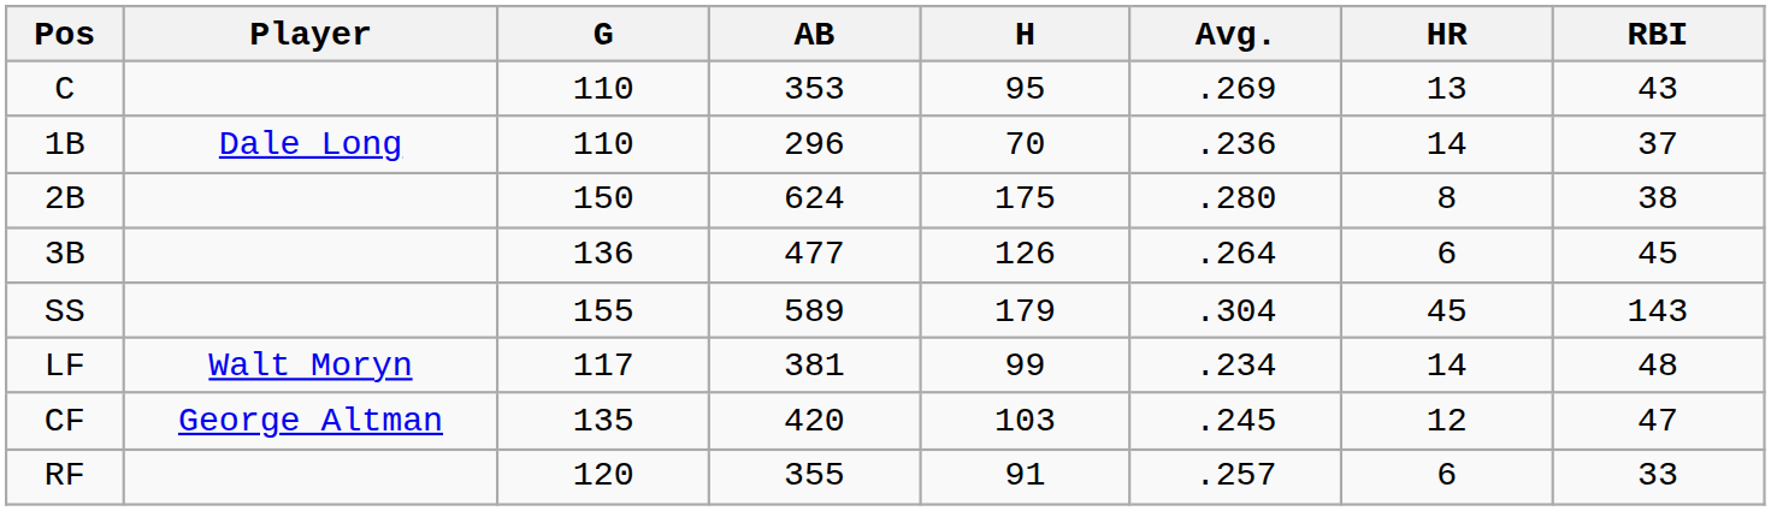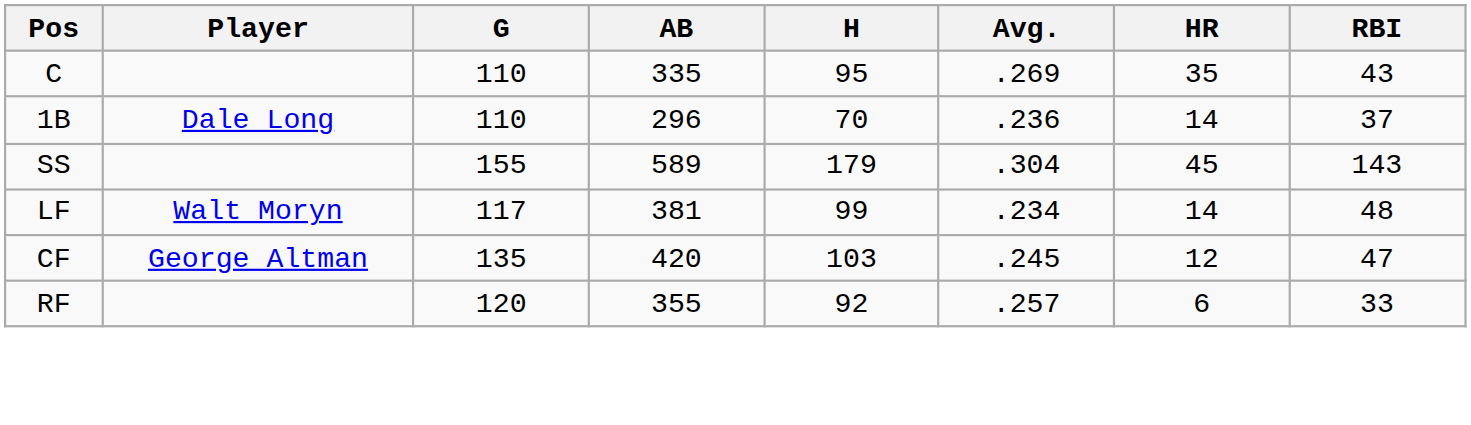C | AB: 353 -> 335
C | HR: 13 -> 35
- row: 2B | 150 | 624 | 175 | .280 | 8 | 38
- row: 3B | 136 | 477 | 126 | .264 | 6 | 45
RF | H: 91 -> 92
